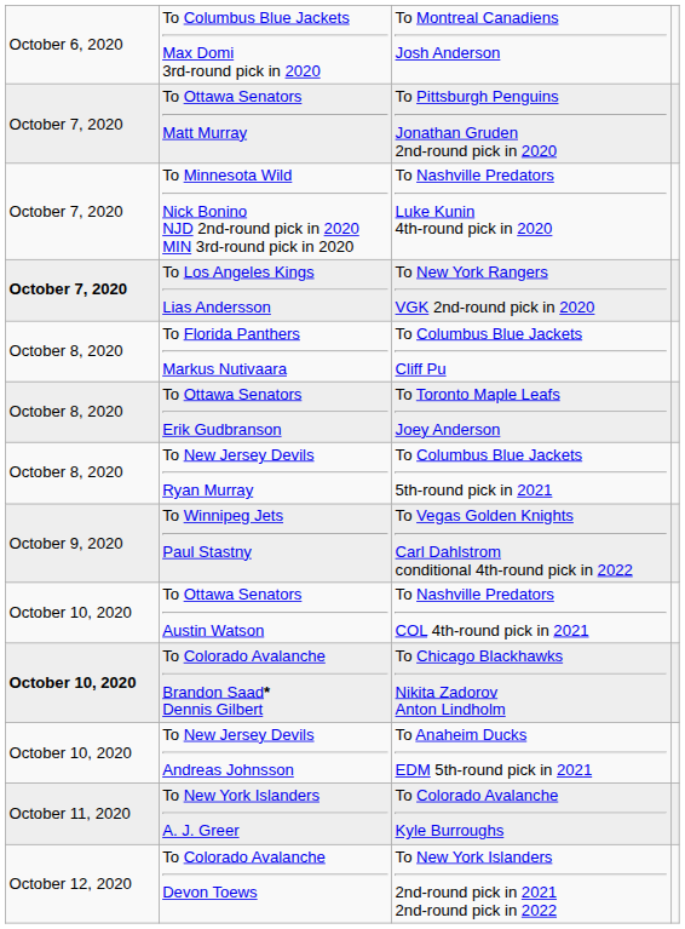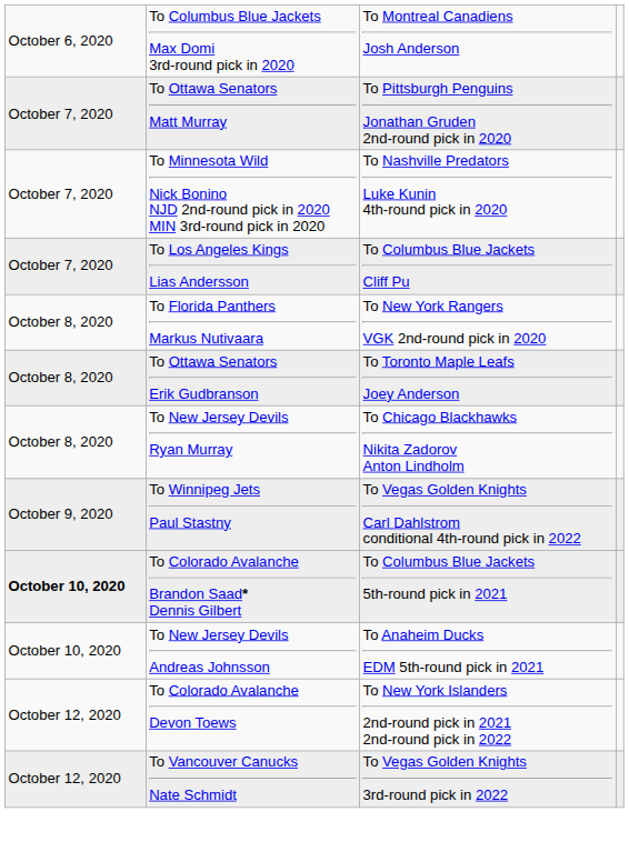To Los Angeles Kings Lias Andersson | column 1: bold -> normal
To Los Angeles Kings Lias Andersson | column 3: To New York Rangers VGK 2nd-round pick in 2020 -> To Columbus Blue Jackets Cliff Pu
To Florida Panthers Markus Nutivaara | column 3: To Columbus Blue Jackets Cliff Pu -> To New York Rangers VGK 2nd-round pick in 2020
To New Jersey Devils Ryan Murray | column 3: To Columbus Blue Jackets 5th-round pick in 2021 -> To Chicago Blackhawks Nikita Zadorov Anton Lindholm
- row: October 10, 2020 | To Ottawa Senators Austin Watson | To Nashville Predators COL 4th-round pick in 2021
To Colorado Avalanche Brandon Saad* Dennis Gilbert | column 3: To Chicago Blackhawks Nikita Zadorov Anton Lindholm -> To Columbus Blue Jackets 5th-round pick in 2021
- row: October 11, 2020 | To New York Islanders A. J. Greer | To Colorado Avalanche Kyle Burroughs
+ row: October 12, 2020 | To Vancouver Canucks Nate Schmidt | To Vegas Golden Knights 3rd-round pick in 2022
